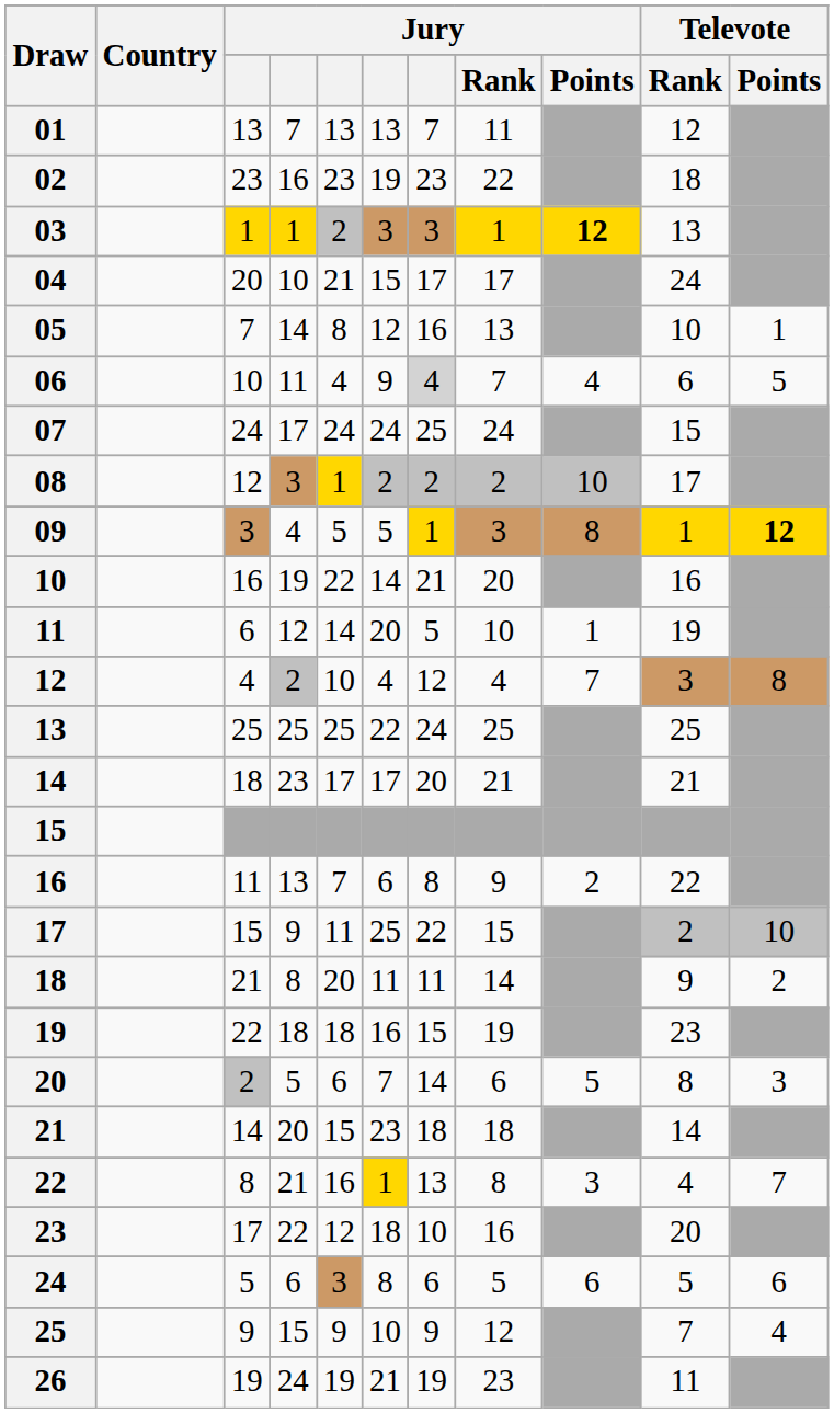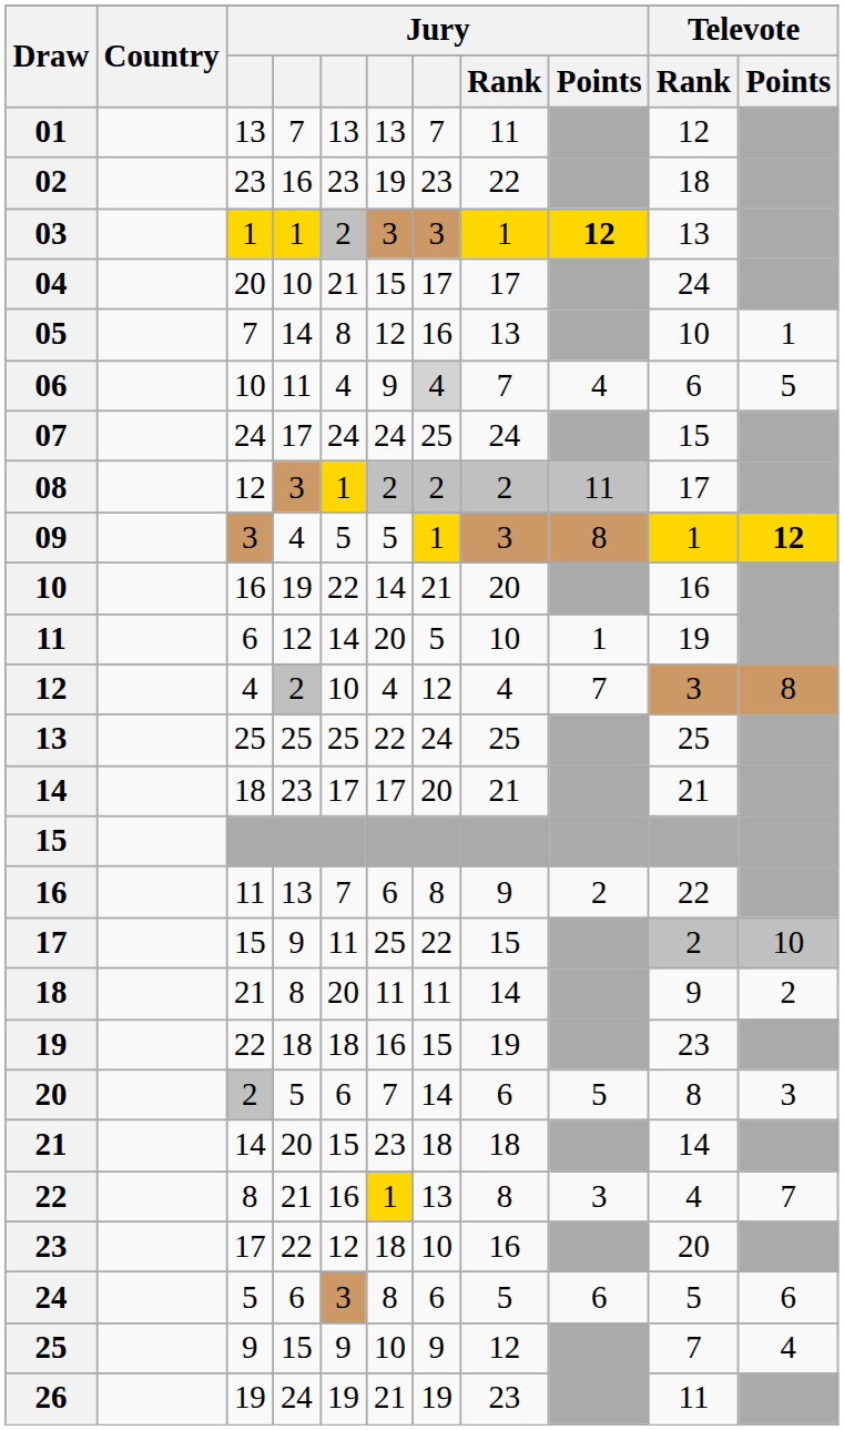08 | Jury / Points: 10 -> 11
